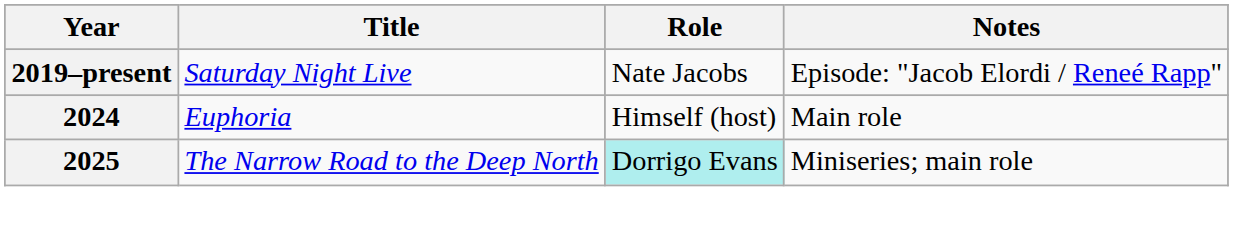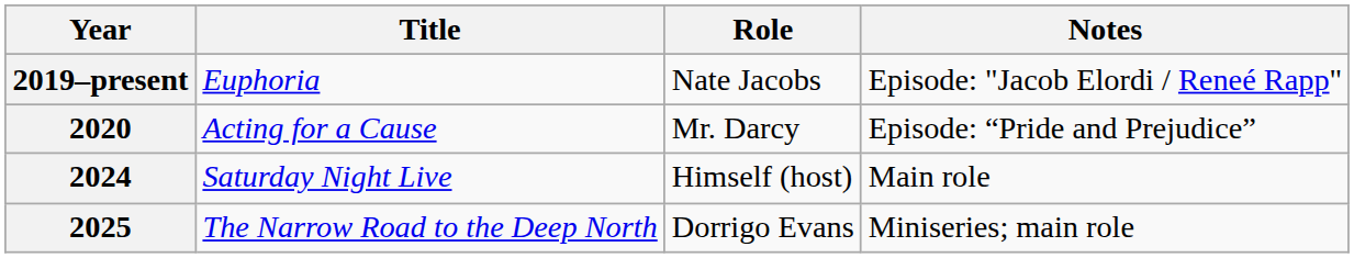2019–present | Title: Saturday Night Live -> Euphoria
+ row: 2020 | Acting for a Cause | Mr. Darcy | Episode: “Pride and Prejudice”
2024 | Title: Euphoria -> Saturday Night Live
2025 | Role: paleturquoise background -> no background
